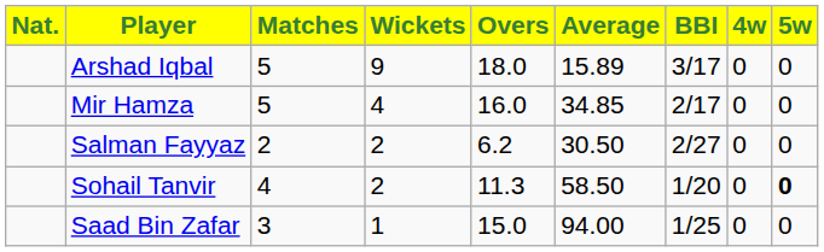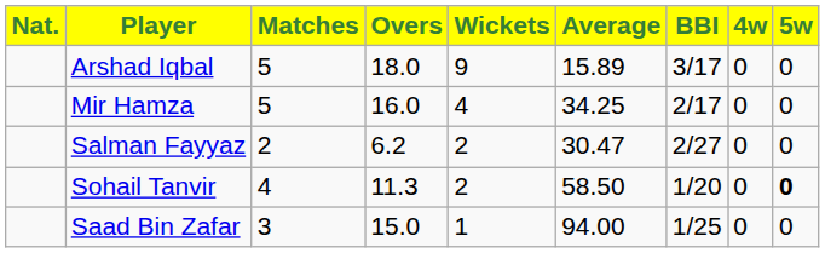columns swapped: Overs <-> Wickets
Mir Hamza | Average: 34.85 -> 34.25
Salman Fayyaz | Average: 30.50 -> 30.47
